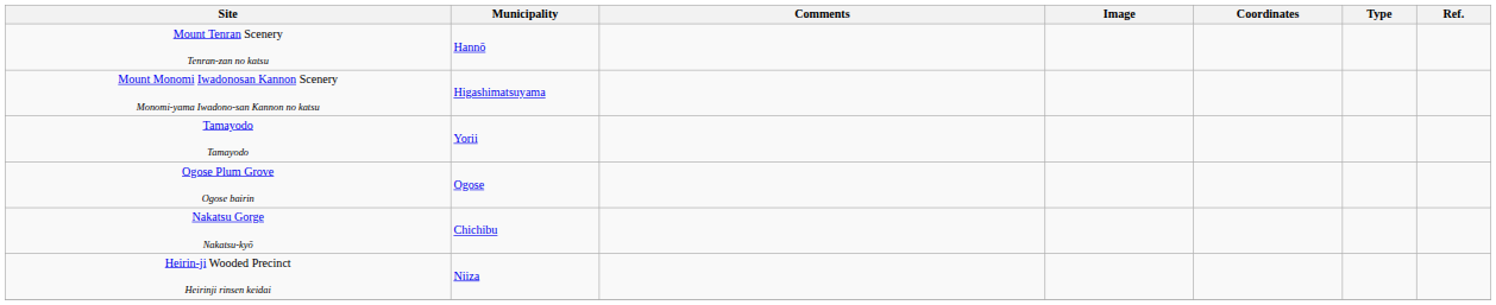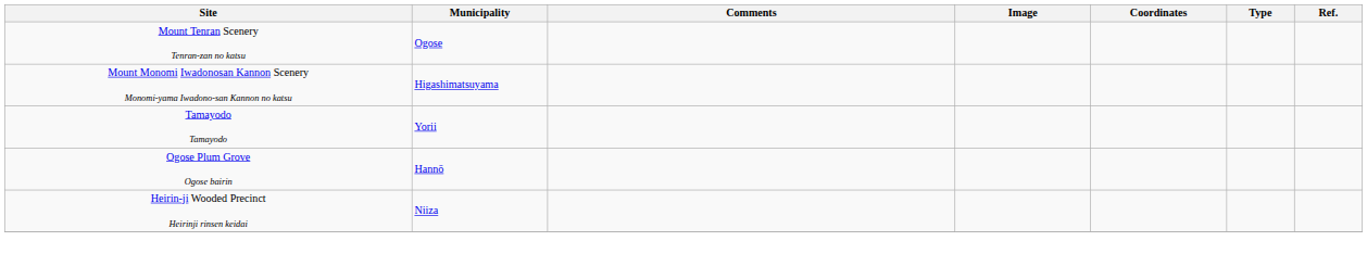Mount Tenran Scenery Tenran-zan no katsu | Municipality: Hannō -> Ogose
Ogose Plum Grove Ogose bairin | Municipality: Ogose -> Hannō
- row: Nakatsu Gorge Nakatsu-kyō | Chichibu
